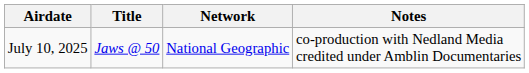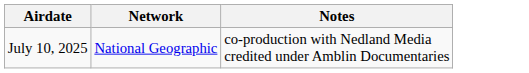- column: Title | Jaws @ 50
